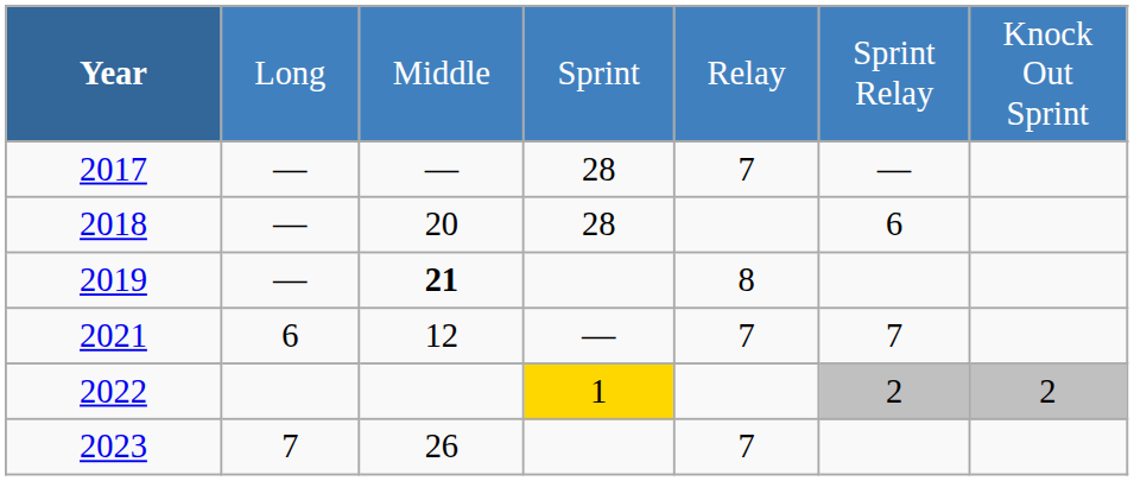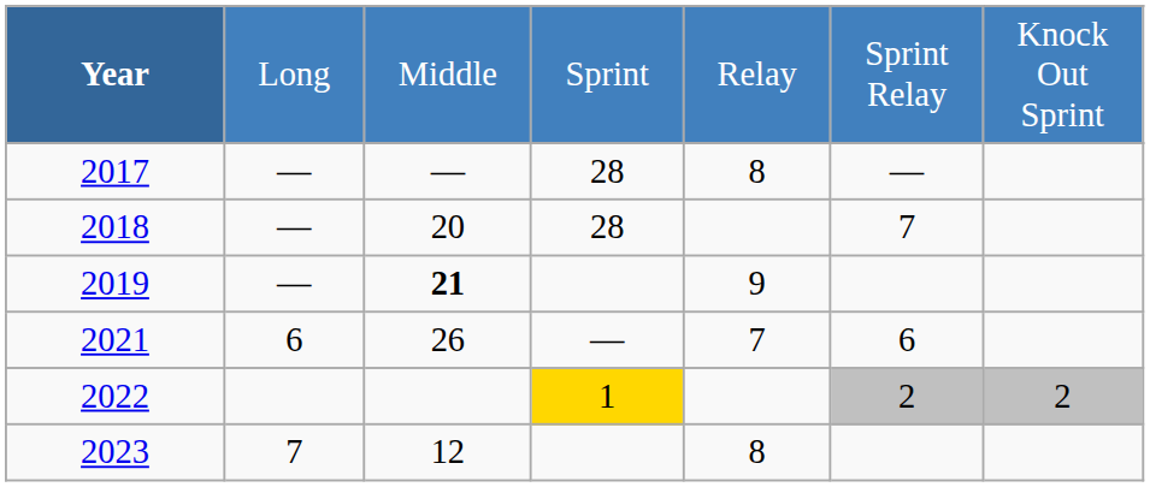2017 | column 5: 7 -> 8
2018 | column 6: 6 -> 7
2019 | column 5: 8 -> 9
2021 | column 3: 12 -> 26
2021 | column 6: 7 -> 6
2023 | column 3: 26 -> 12
2023 | column 5: 7 -> 8
